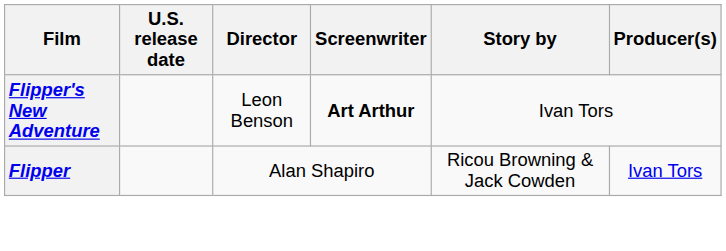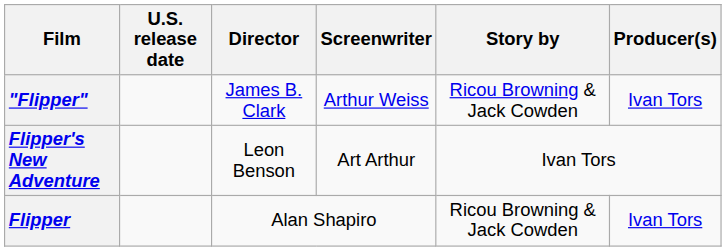+ row: "Flipper" | James B. Clark | Arthur Weiss | Ricou Browning & Jack Cowden | Ivan Tors
Flipper's New Adventure | Screenwriter: bold -> normal
